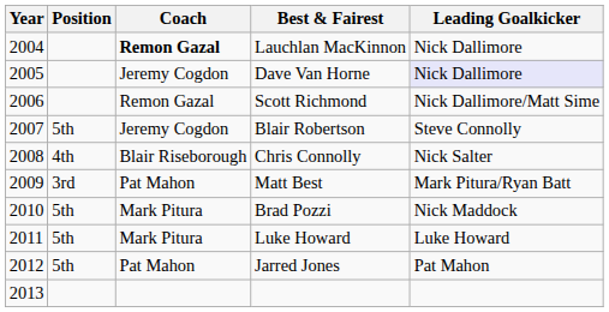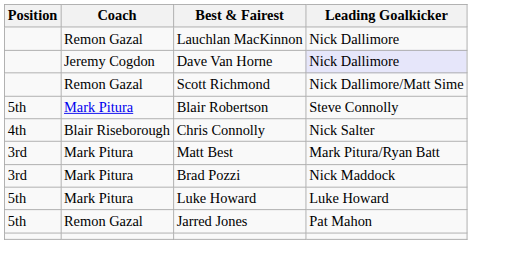- column: Year | 2004 | 2005 | 2006 | 2007 | 2008 | 2009 | 2010 | 2011 | 2012 | 2013
Lauchlan MacKinnon | Coach: bold -> normal
Blair Robertson | Coach: Jeremy Cogdon -> Mark Pitura
Matt Best | Coach: Pat Mahon -> Mark Pitura
Brad Pozzi | Position: 5th -> 3rd
Jarred Jones | Coach: Pat Mahon -> Remon Gazal
